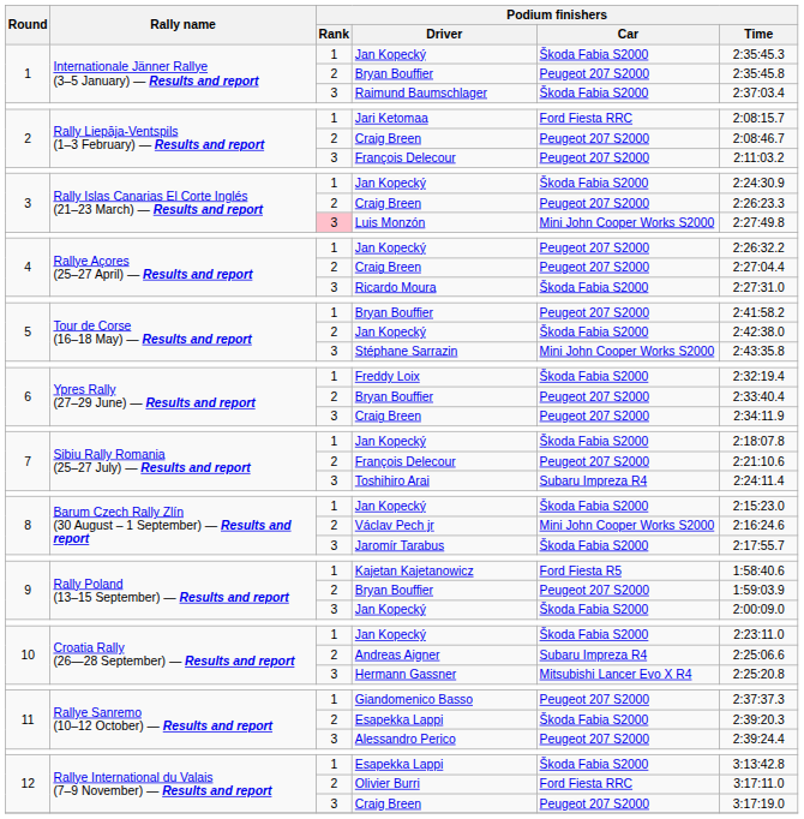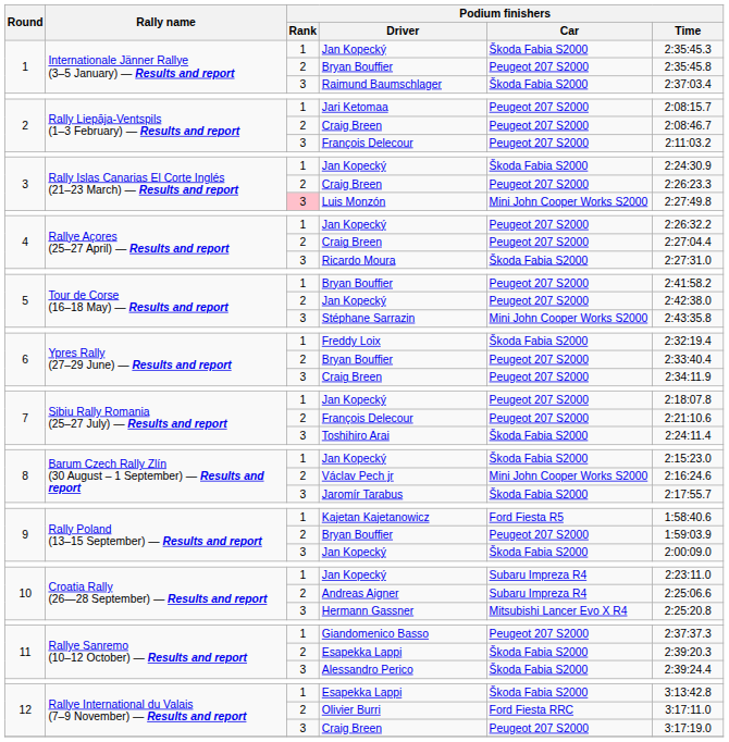Jari Ketomaa | Podium finishers / Car: Ford Fiesta RRC -> Peugeot 207 S2000
5 / Jan Kopecký | Podium finishers / Car: Škoda Fabia S2000 -> Peugeot 207 S2000
7 / Jan Kopecký | Podium finishers / Car: Škoda Fabia S2000 -> Peugeot 207 S2000
Toshihiro Arai | Podium finishers / Car: Subaru Impreza R4 -> Škoda Fabia S2000
10 / Jan Kopecký | Podium finishers / Car: Škoda Fabia S2000 -> Subaru Impreza R4
Alessandro Perico | Podium finishers / Car: Peugeot 207 S2000 -> Škoda Fabia S2000
